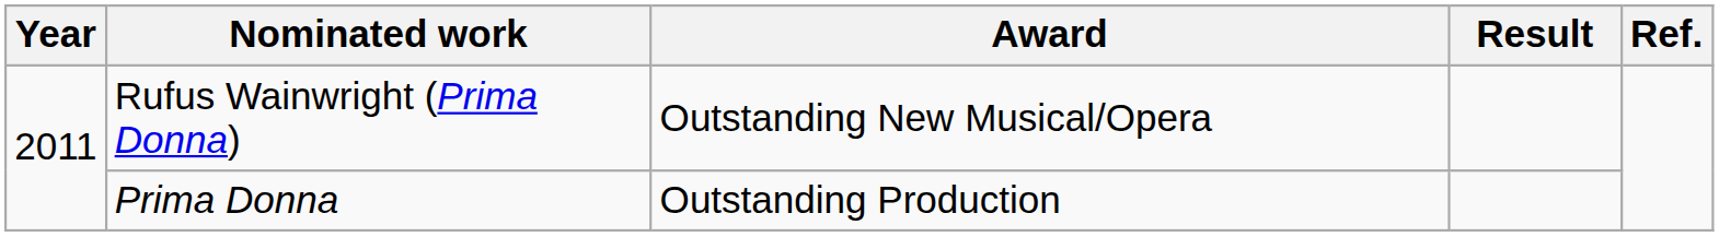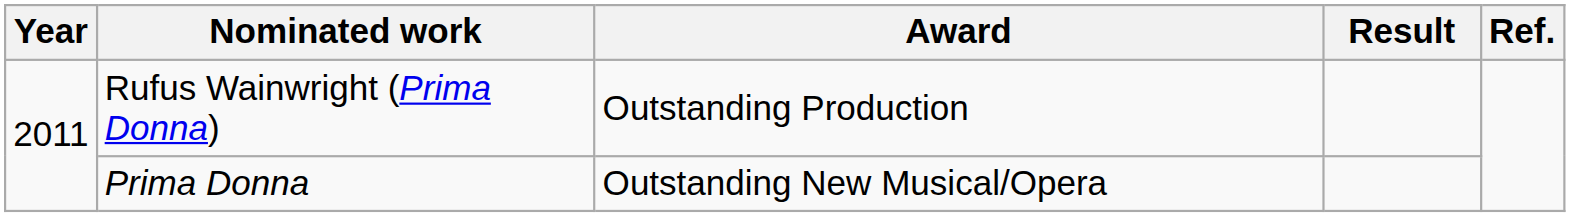Rufus Wainwright (Prima Donna) | Award: Outstanding New Musical/Opera -> Outstanding Production
Prima Donna | Award: Outstanding Production -> Outstanding New Musical/Opera
